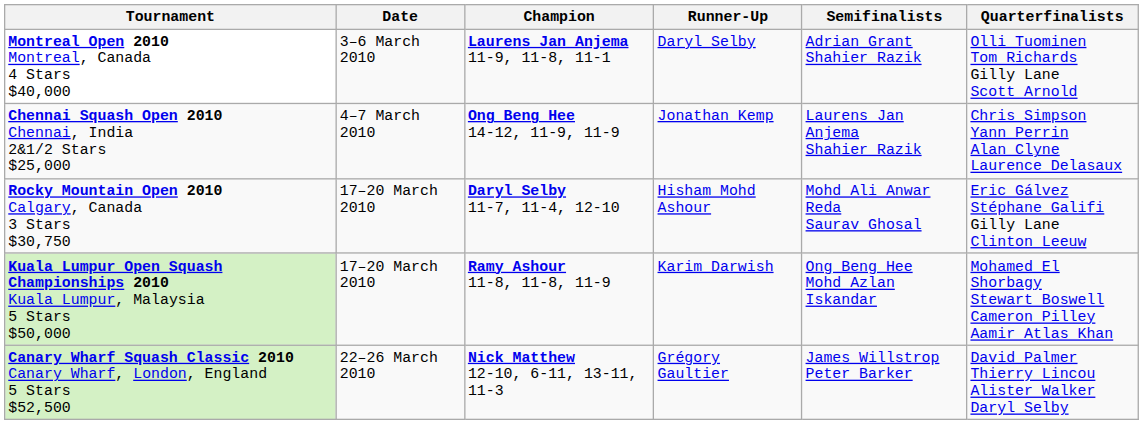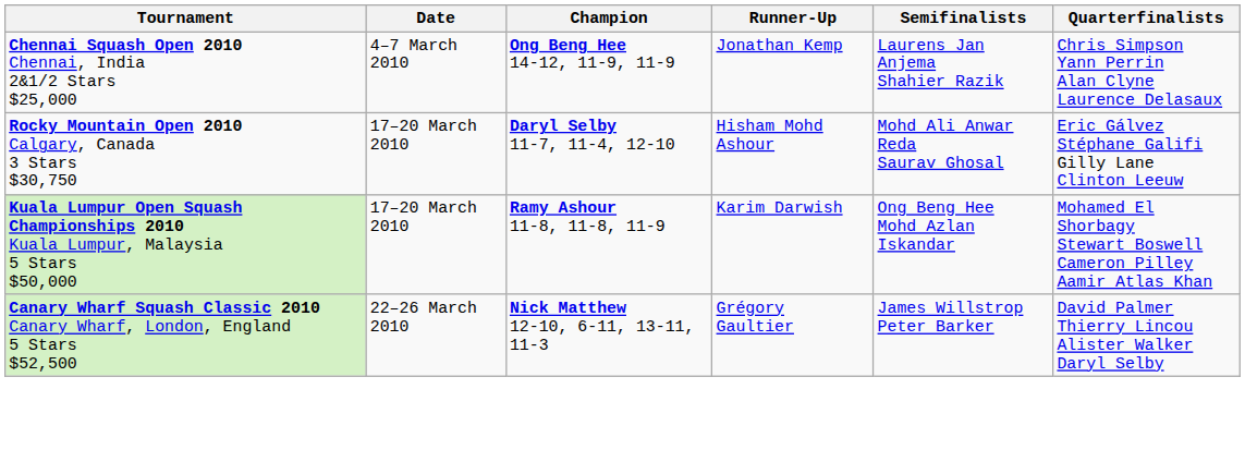- row: Montreal Open 2010 Montreal, Canada 4 Stars $40,000 | 3–6 March 2010 | Laurens Jan Anjema 11-9, 11-8, 11-1 | Daryl Selby | Adrian Grant Shahier Razik | Olli Tuominen Tom Richards Gilly Lane Scott Arnold
